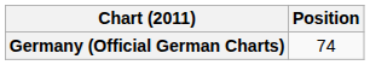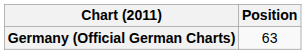Germany (Official German Charts) | Position: 74 -> 63
